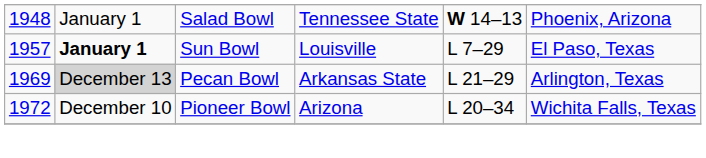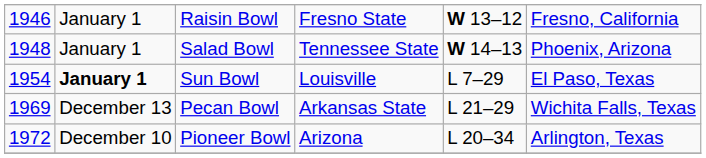+ row: 1946 | January 1 | Raisin Bowl | Fresno State | W 13–12 | Fresno, California
Sun Bowl | column 1: 1957 -> 1954
Pecan Bowl | column 2: lightgrey background -> no background
Pecan Bowl | column 6: Arlington, Texas -> Wichita Falls, Texas
Pioneer Bowl | column 6: Wichita Falls, Texas -> Arlington, Texas
